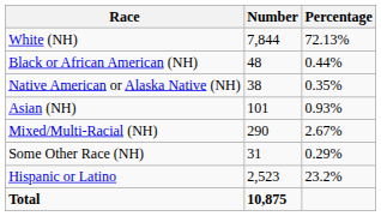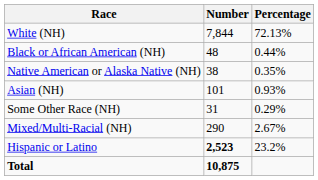rows swapped: Some Other Race (NH) <-> Mixed/Multi-Racial (NH)
Hispanic or Latino | Number: normal -> bold
